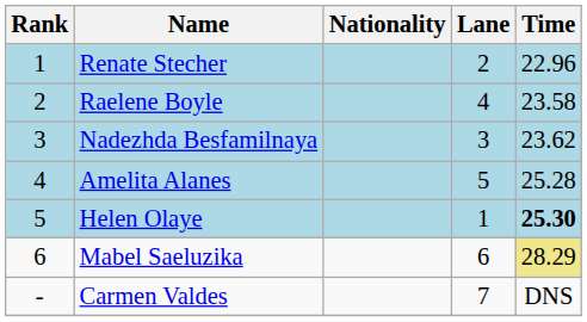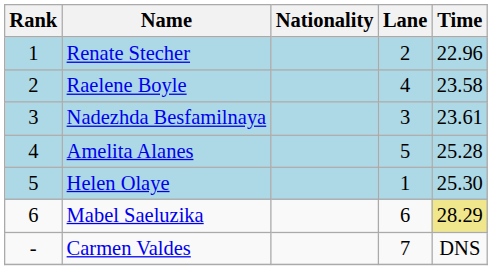Nadezhda Besfamilnaya | Time: 23.62 -> 23.61
Helen Olaye | Time: bold -> normal
